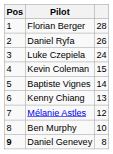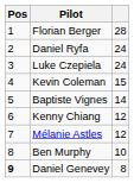Daniel Ryfa | column 3: 26 -> 24
Kenny Chiang | column 3: 13 -> 12
